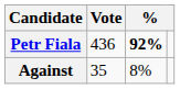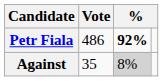Petr Fiala | Vote: 436 -> 486
Against | column 3: no background -> lightgrey background
